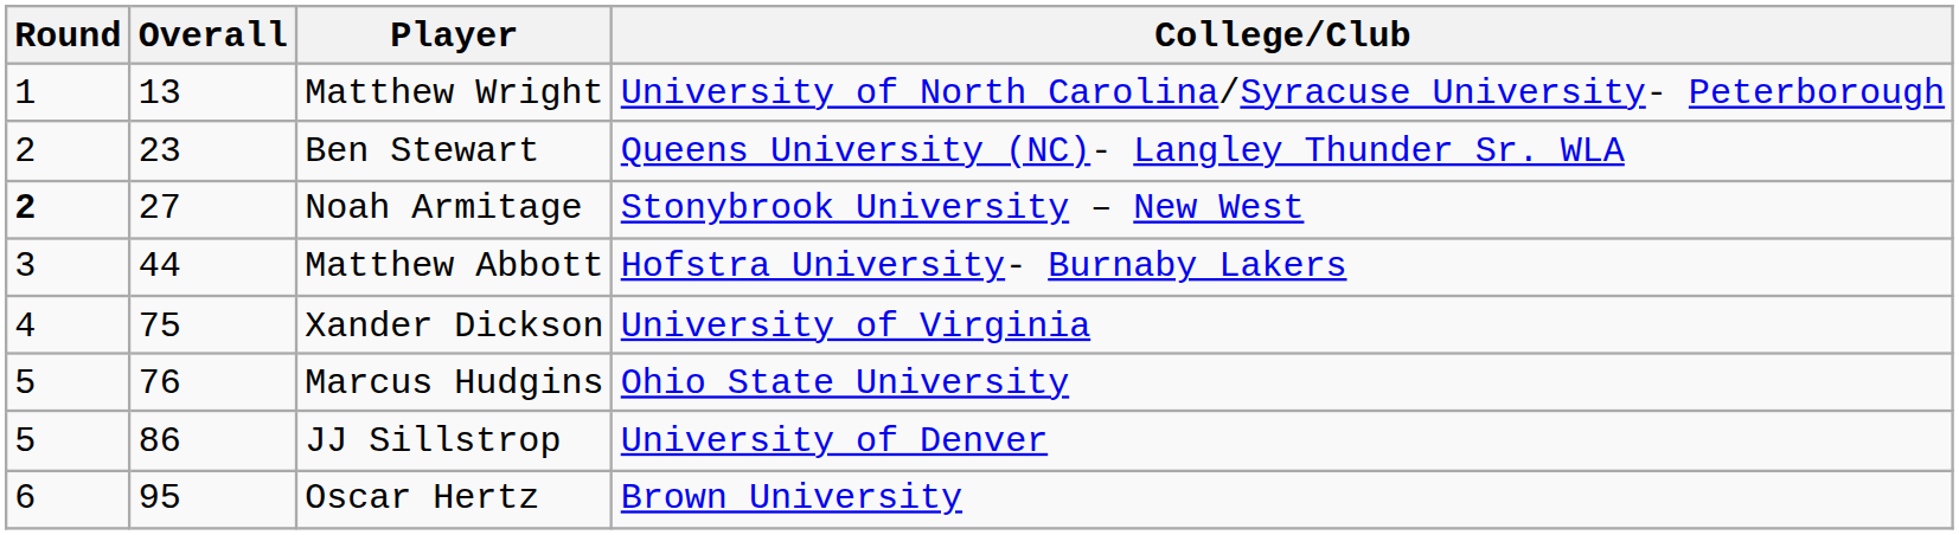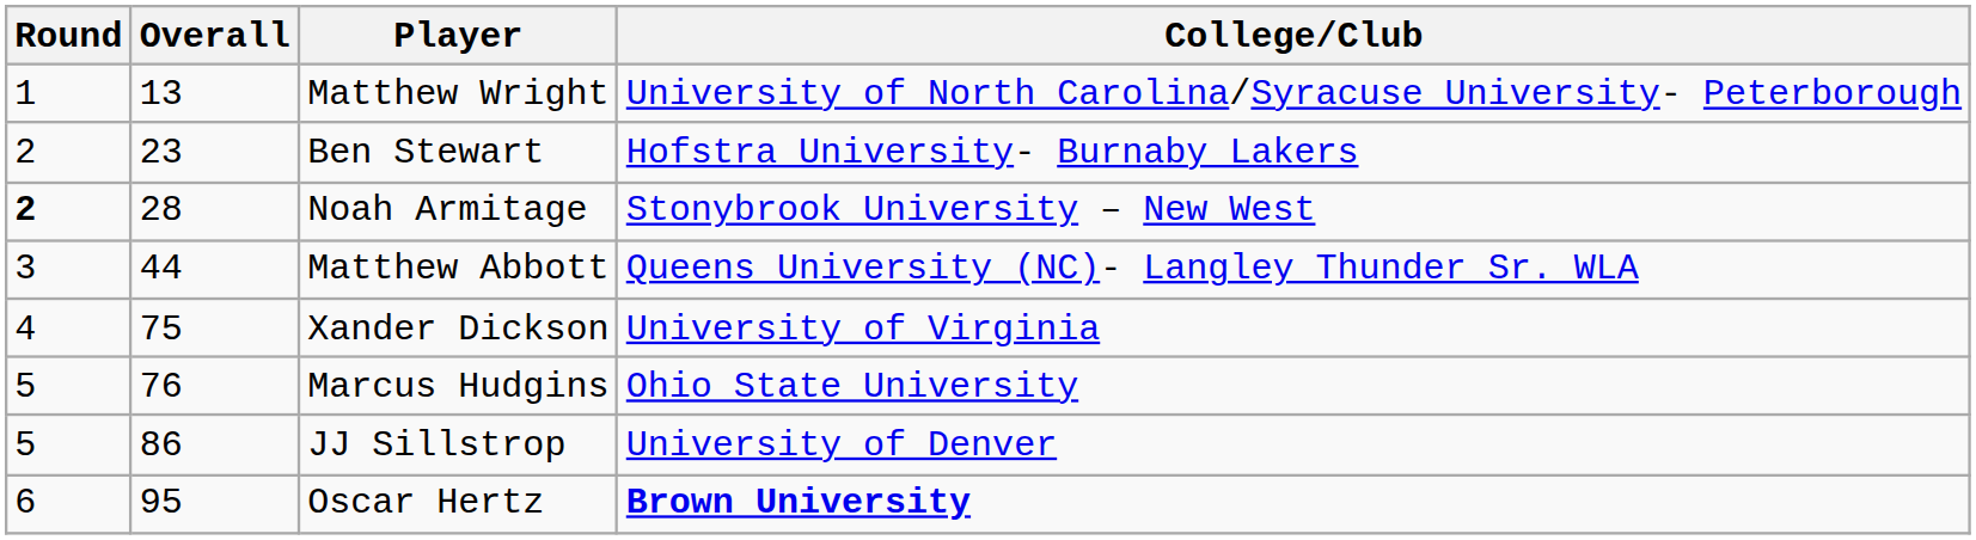Ben Stewart | College/Club: Queens University (NC)- Langley Thunder Sr. WLA -> Hofstra University- Burnaby Lakers
Noah Armitage | Overall: 27 -> 28
Matthew Abbott | College/Club: Hofstra University- Burnaby Lakers -> Queens University (NC)- Langley Thunder Sr. WLA
Oscar Hertz | College/Club: normal -> bold
